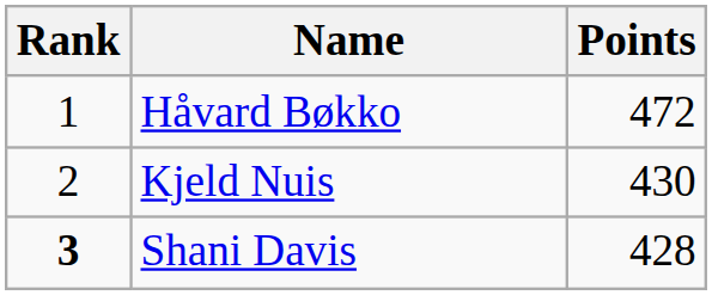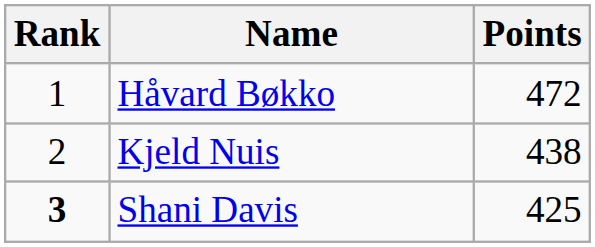Kjeld Nuis | Points: 430 -> 438
Shani Davis | Points: 428 -> 425
